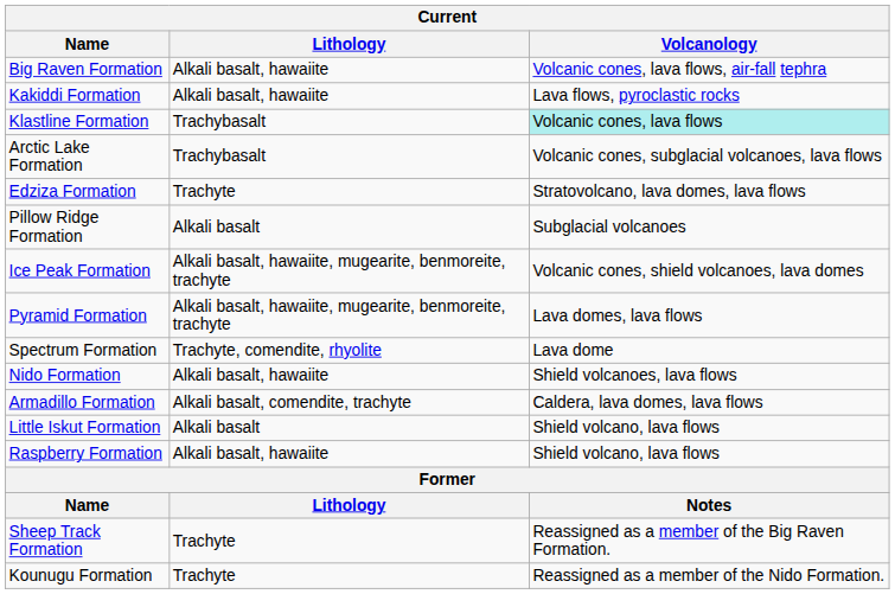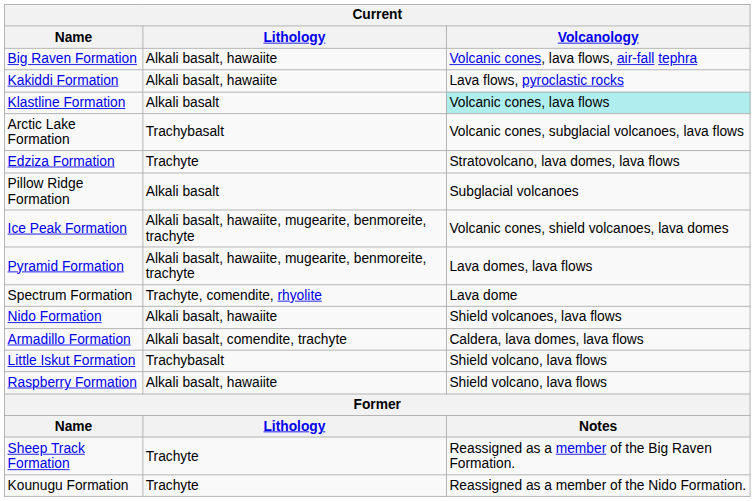Klastline Formation | Lithology: Trachybasalt -> Alkali basalt
Little Iskut Formation | Lithology: Alkali basalt -> Trachybasalt
